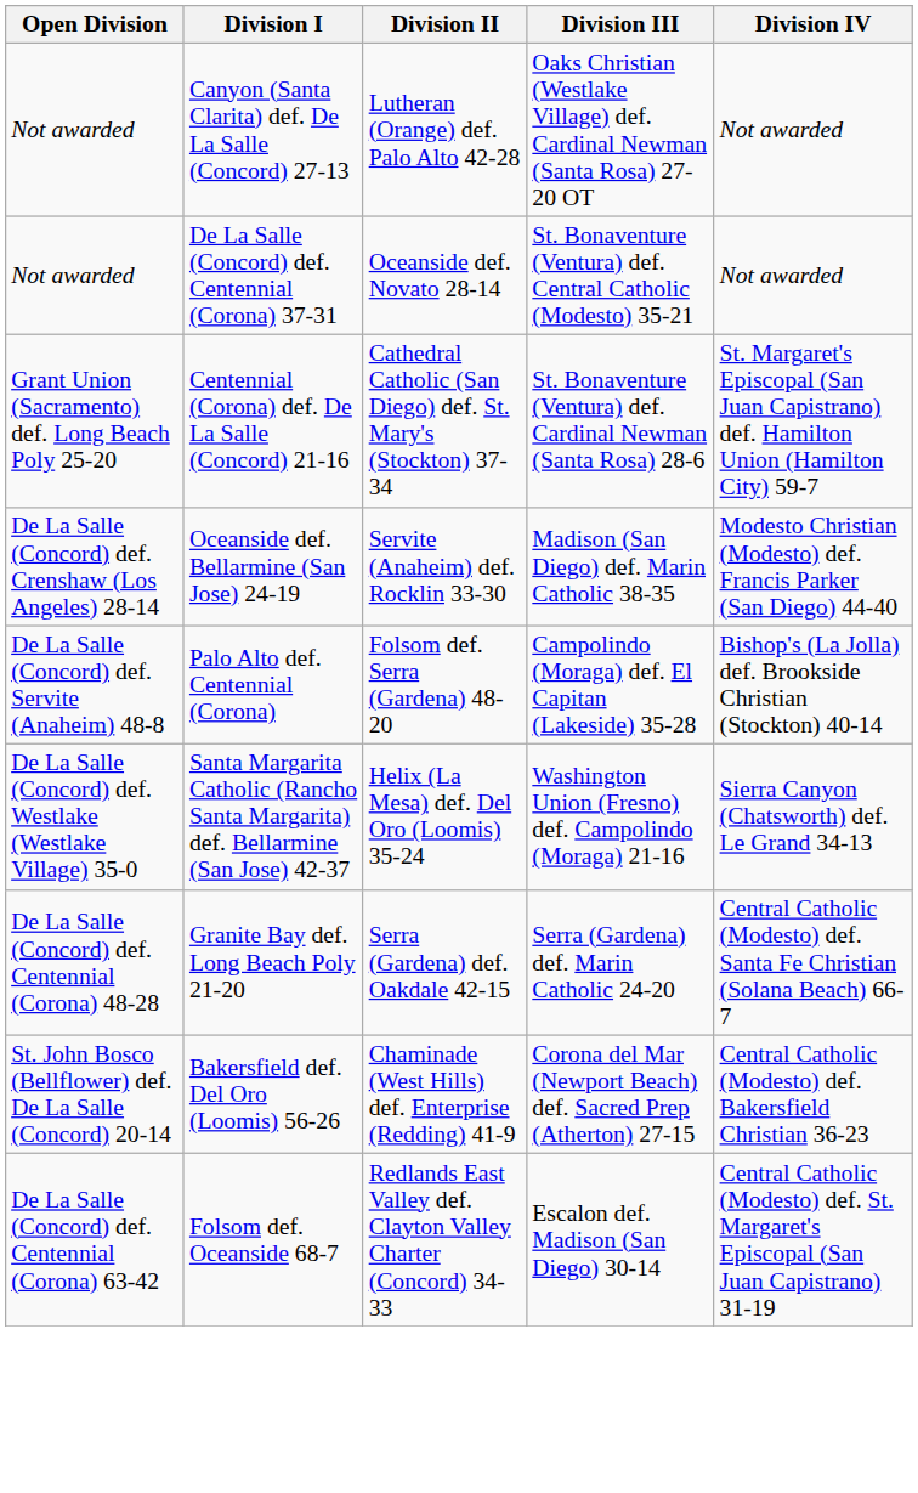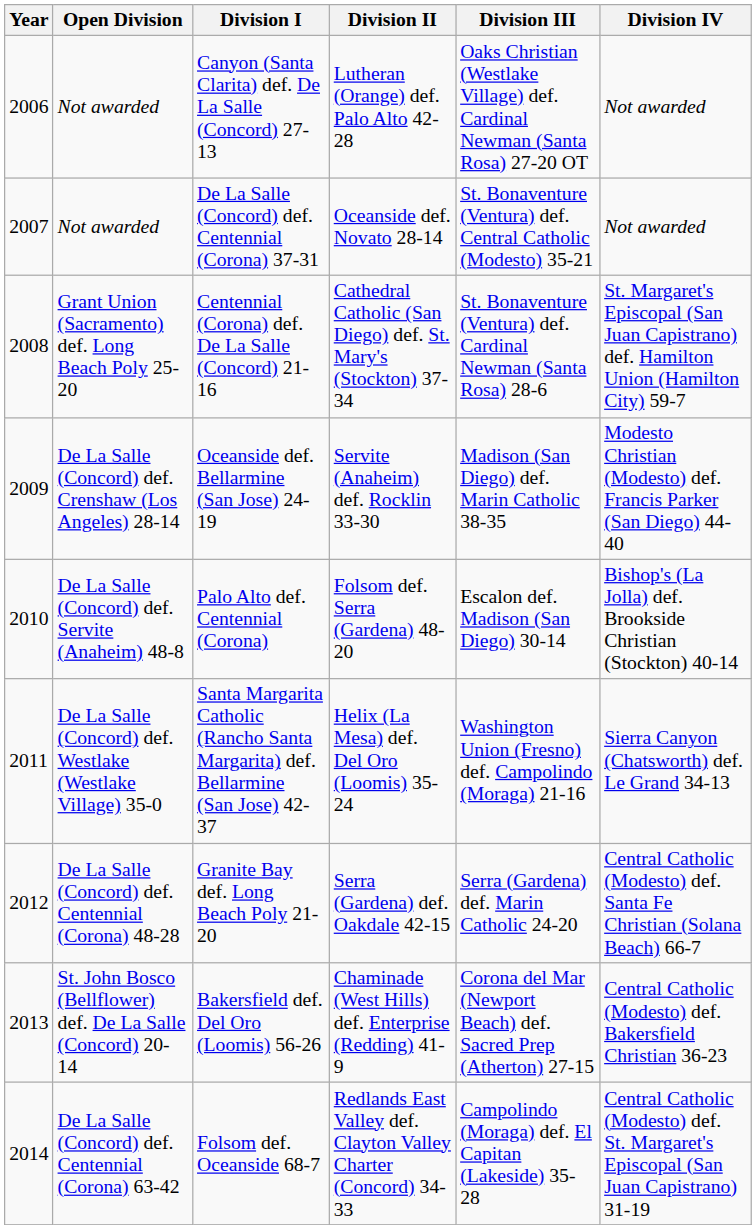+ column: Year | 2006 | 2007 | 2008 | 2009 | 2010 | 2011 | 2012 | 2013 | 2014
Palo Alto def. Centennial (Corona) | Division III: Campolindo (Moraga) def. El Capitan (Lakeside) 35-28 -> Escalon def. Madison (San Diego) 30-14
Folsom def. Oceanside 68-7 | Division III: Escalon def. Madison (San Diego) 30-14 -> Campolindo (Moraga) def. El Capitan (Lakeside) 35-28
